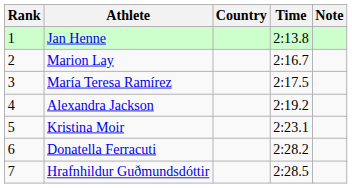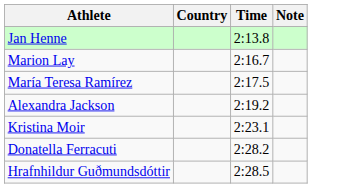- column: Rank | 1 | 2 | 3 | 4 | 5 | 6 | 7
